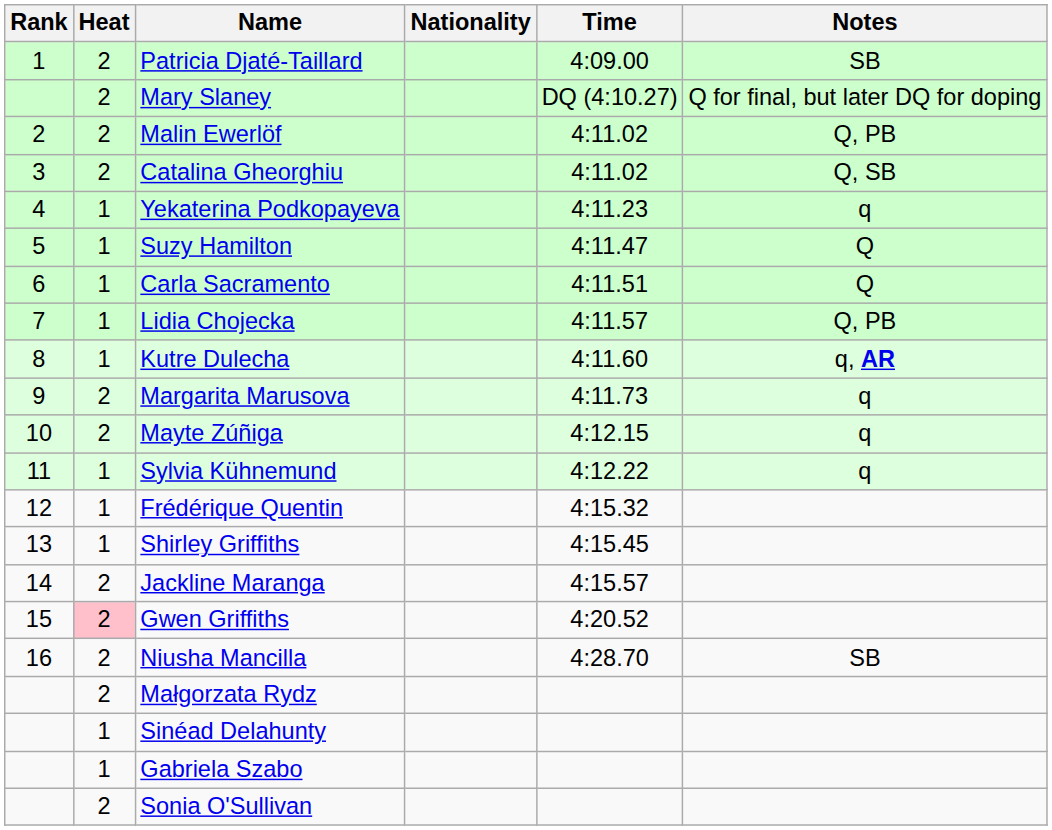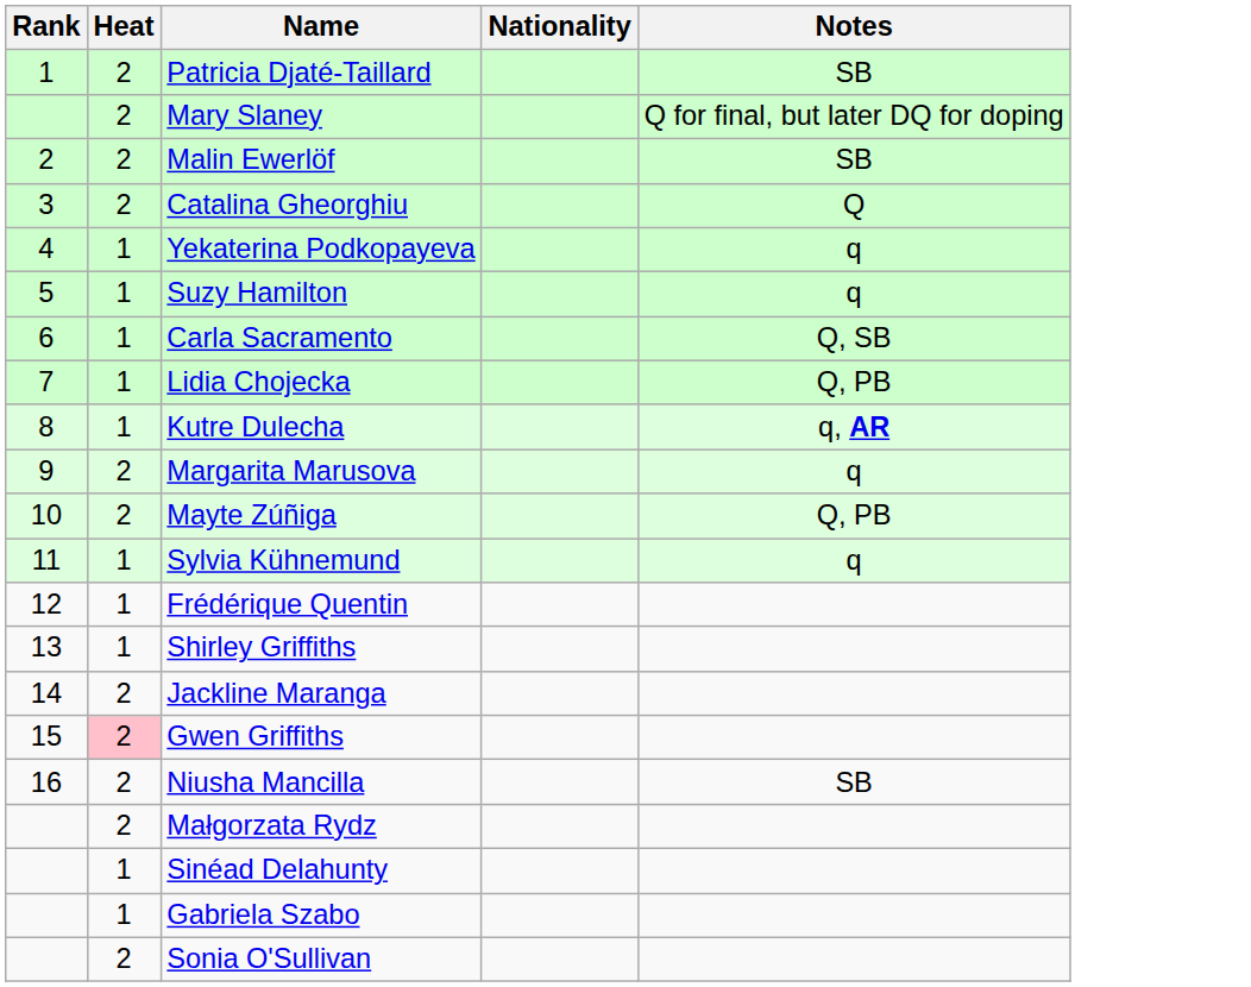- column: Time | 4:09.00 | DQ (4:10.27) | 4:11.02 | 4:11.02 | 4:11.23 | 4:11.47 | 4:11.51 | 4:11.57 | 4:11.60 | 4:11.73 | 4:12.15 | 4:12.22 | 4:15.32 | 4:15.45 | 4:15.57 | 4:20.52 | 4:28.70
Malin Ewerlöf | Notes: Q, PB -> SB
Catalina Gheorghiu | Notes: Q, SB -> Q
Suzy Hamilton | Notes: Q -> q
Carla Sacramento | Notes: Q -> Q, SB
Mayte Zúñiga | Notes: q -> Q, PB
